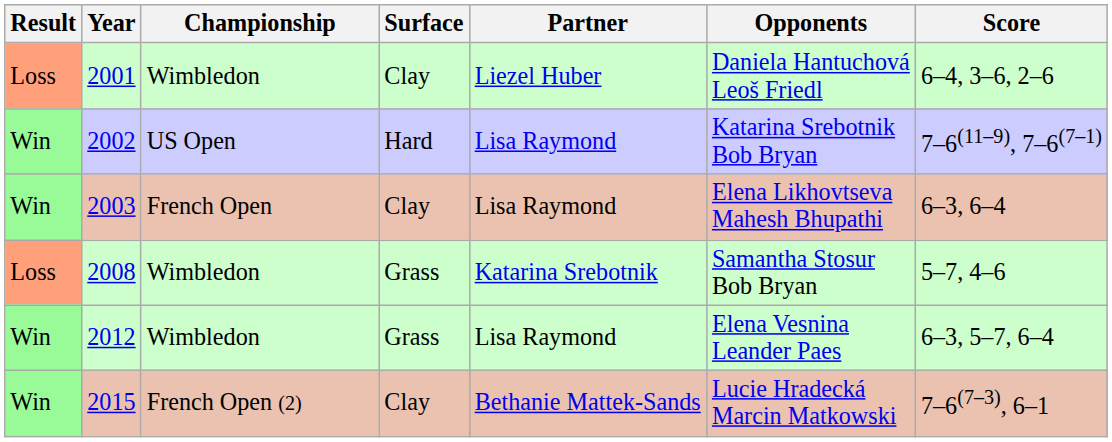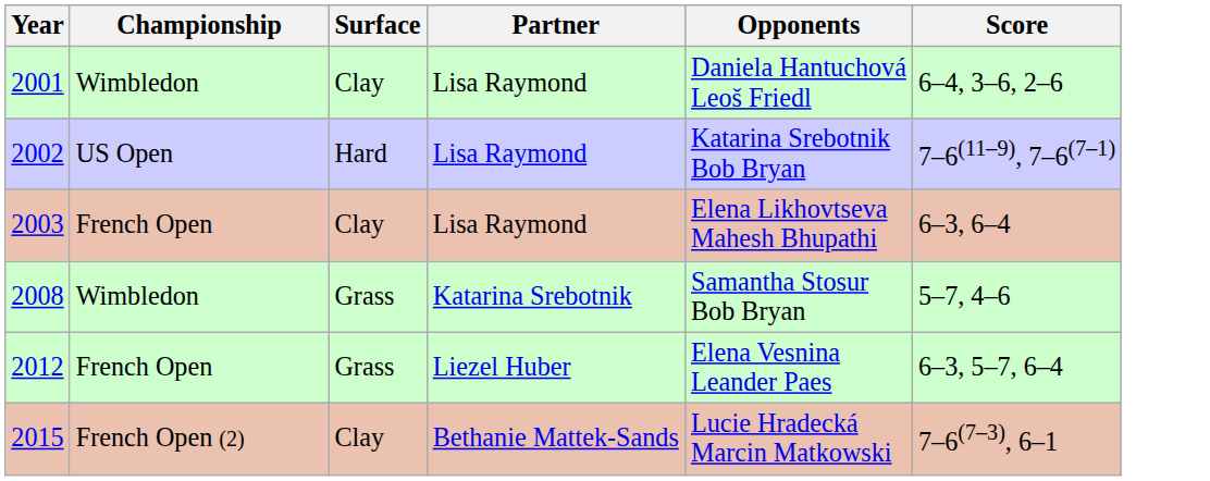- column: Result | Loss | Win | Win | Loss | Win | Win
2001 | Partner: Liezel Huber -> Lisa Raymond
2012 | Championship: Wimbledon -> French Open
2012 | Partner: Lisa Raymond -> Liezel Huber
